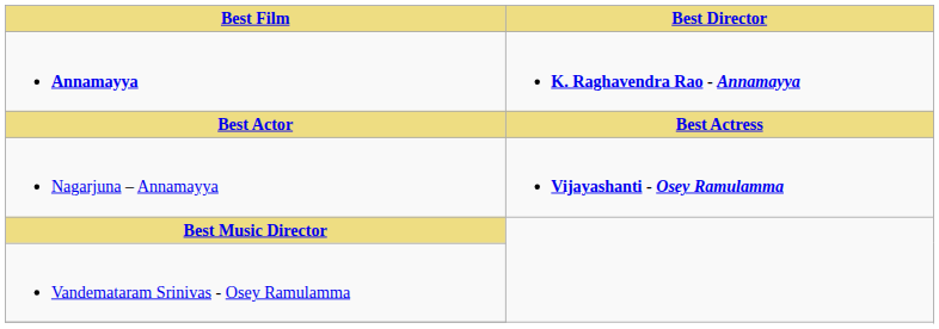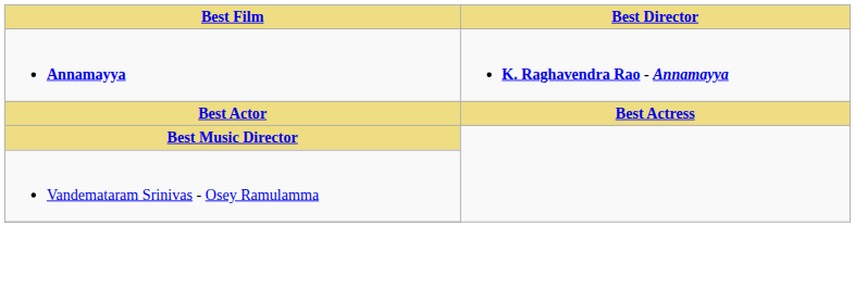- row: Nagarjuna – Annamayya | Vijayashanti - Osey Ramulamma
